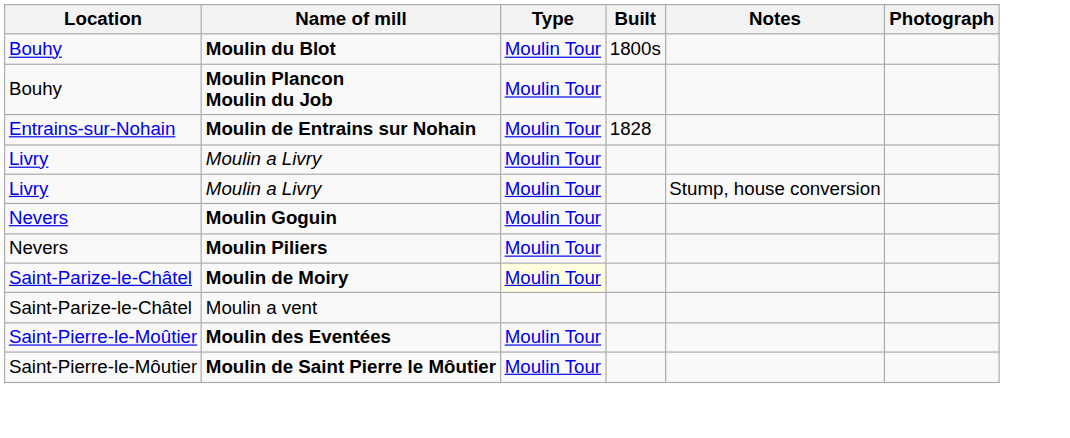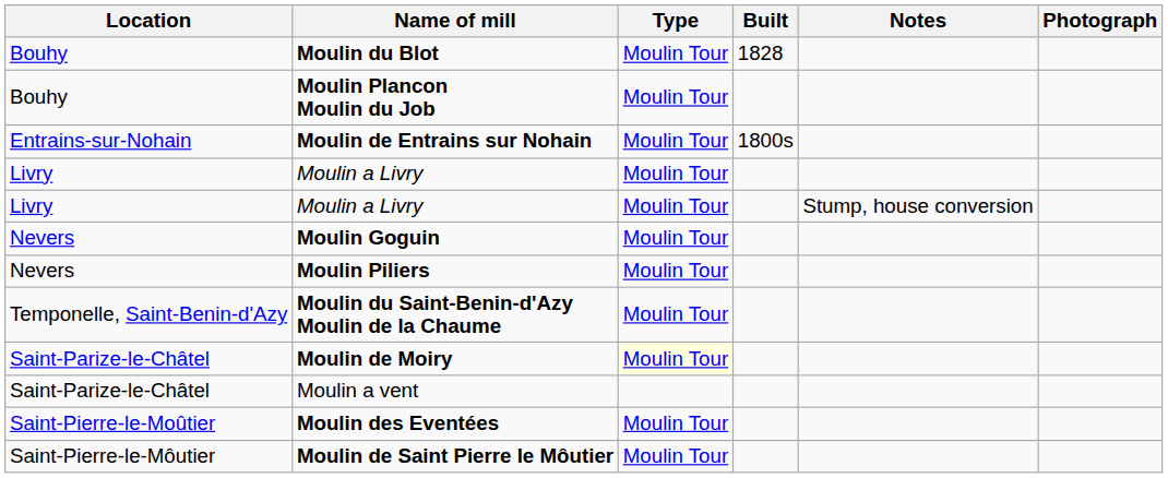Moulin du Blot | Built: 1800s -> 1828
Moulin de Entrains sur Nohain | Built: 1828 -> 1800s
+ row: Temponelle, Saint-Benin-d'Azy | Moulin du Saint-Benin-d'Azy Moulin de la Chaume | Moulin Tour
